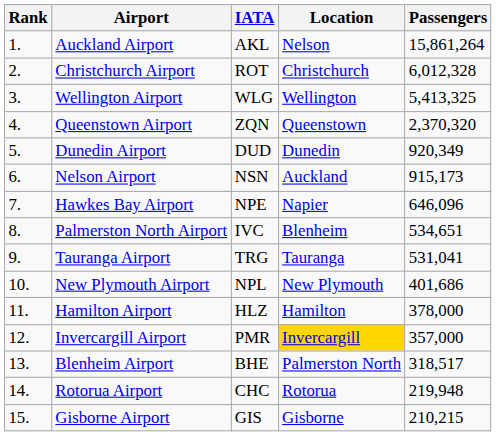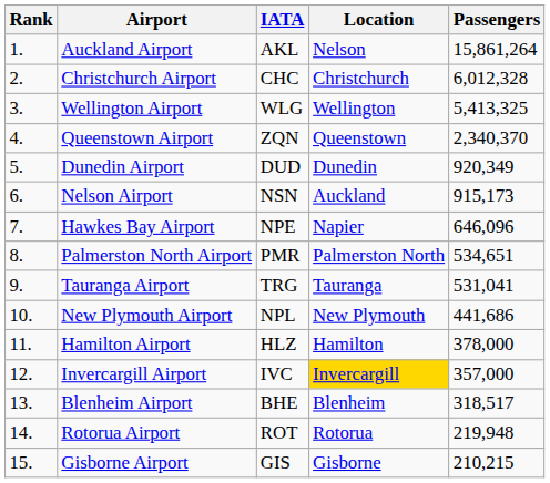Christchurch Airport | IATA: ROT -> CHC
Queenstown Airport | Passengers: 2,370,320 -> 2,340,370
Palmerston North Airport | IATA: IVC -> PMR
Palmerston North Airport | Location: Blenheim -> Palmerston North
New Plymouth Airport | Passengers: 401,686 -> 441,686
Invercargill Airport | IATA: PMR -> IVC
Blenheim Airport | Location: Palmerston North -> Blenheim
Rotorua Airport | IATA: CHC -> ROT
